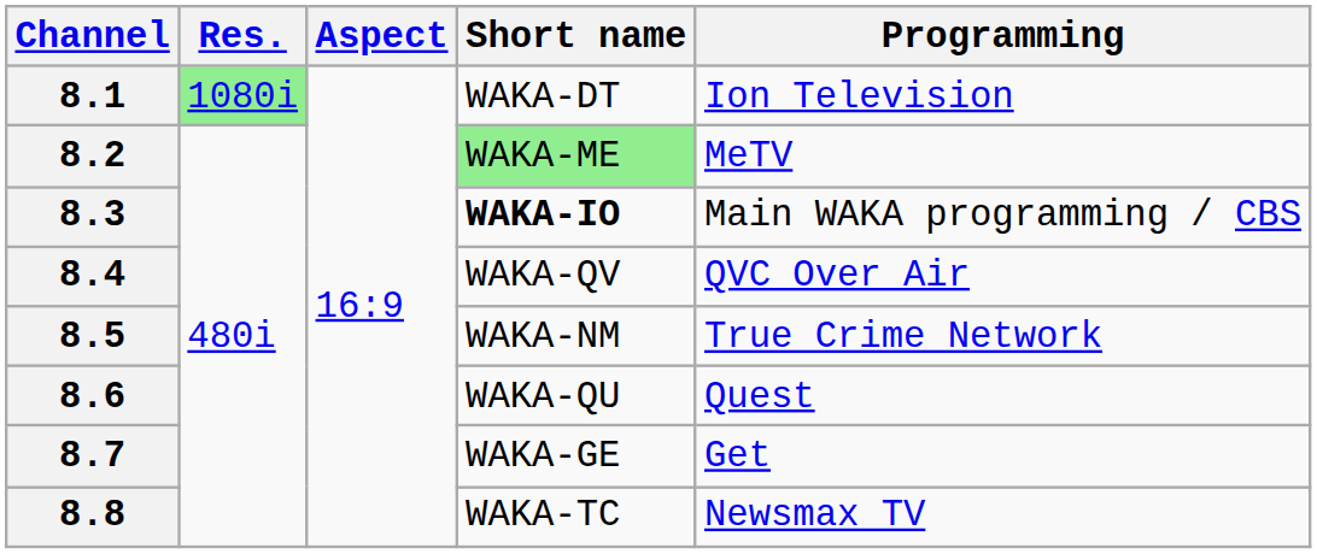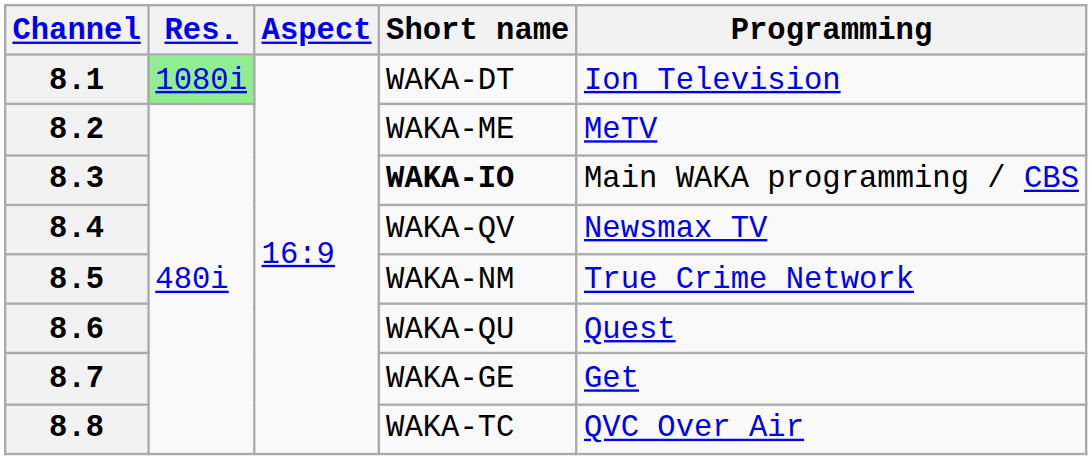8.2 | Short name: lightgreen background -> no background
8.4 | Programming: QVC Over Air -> Newsmax TV
8.8 | Programming: Newsmax TV -> QVC Over Air
